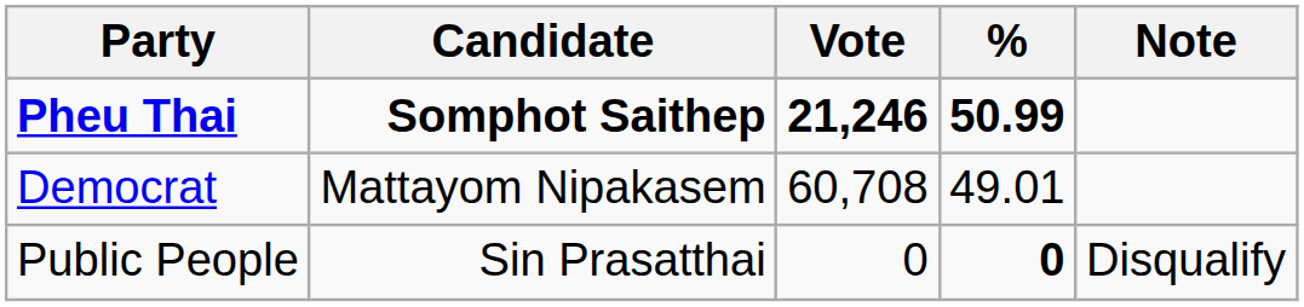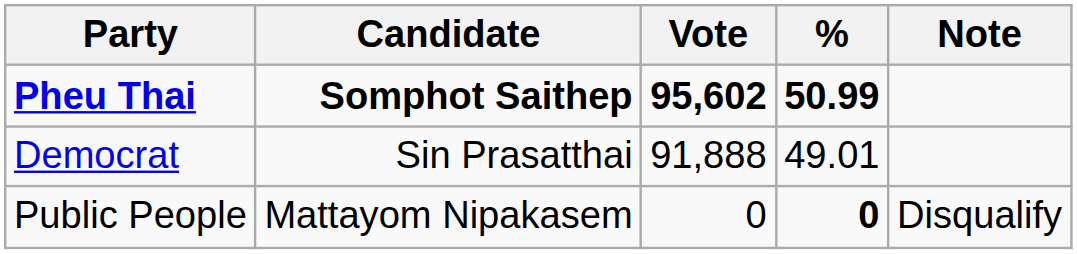Pheu Thai | Vote: 21,246 -> 95,602
Democrat | Candidate: Mattayom Nipakasem -> Sin Prasatthai
Democrat | Vote: 60,708 -> 91,888
Public People | Candidate: Sin Prasatthai -> Mattayom Nipakasem
